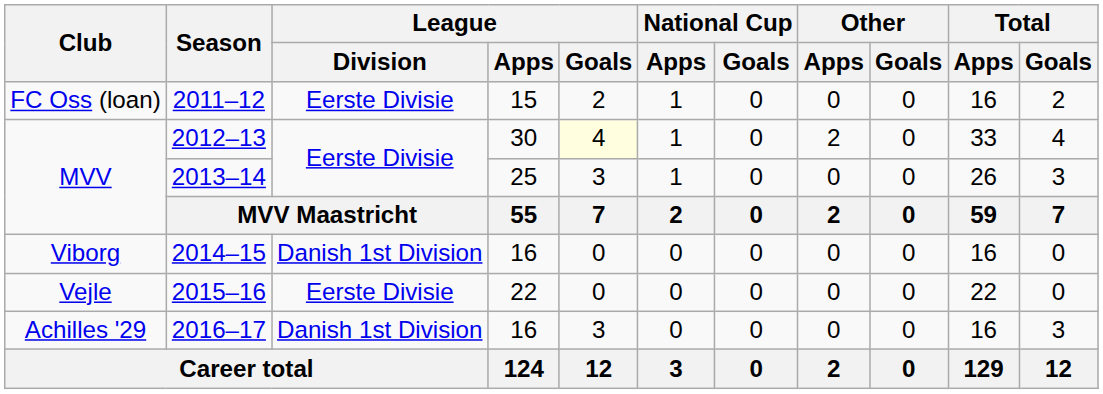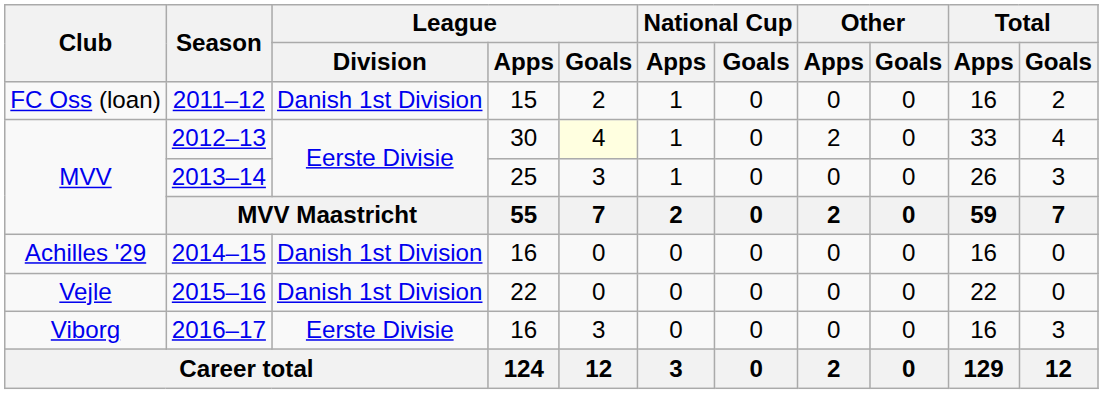2011–12 | League / Division: Eerste Divisie -> Danish 1st Division
2014–15 | Club: Viborg -> Achilles '29
2015–16 | League / Division: Eerste Divisie -> Danish 1st Division
2016–17 | Club: Achilles '29 -> Viborg
2016–17 | League / Division: Danish 1st Division -> Eerste Divisie
